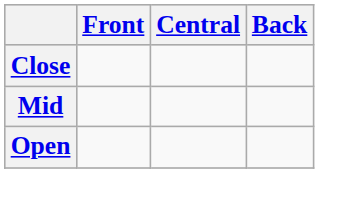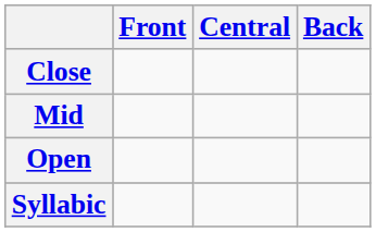+ row: Syllabic
